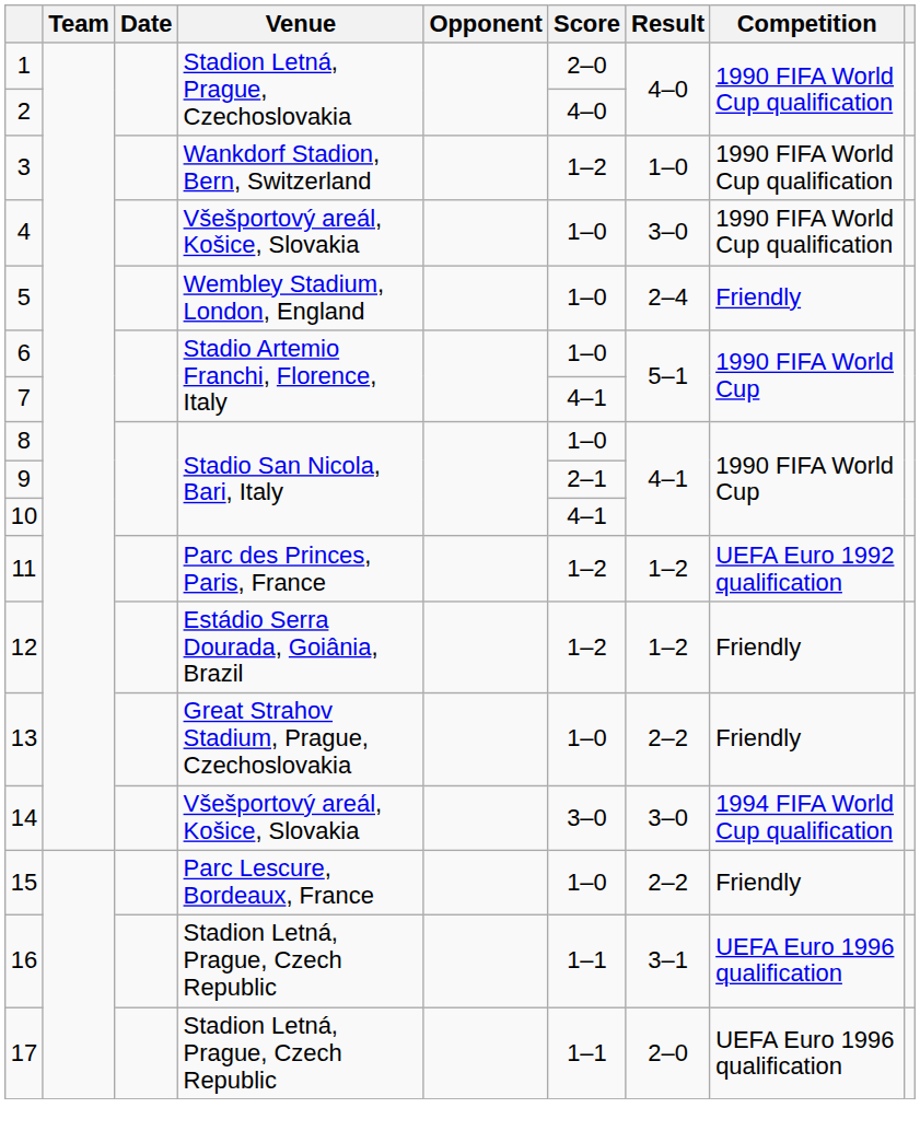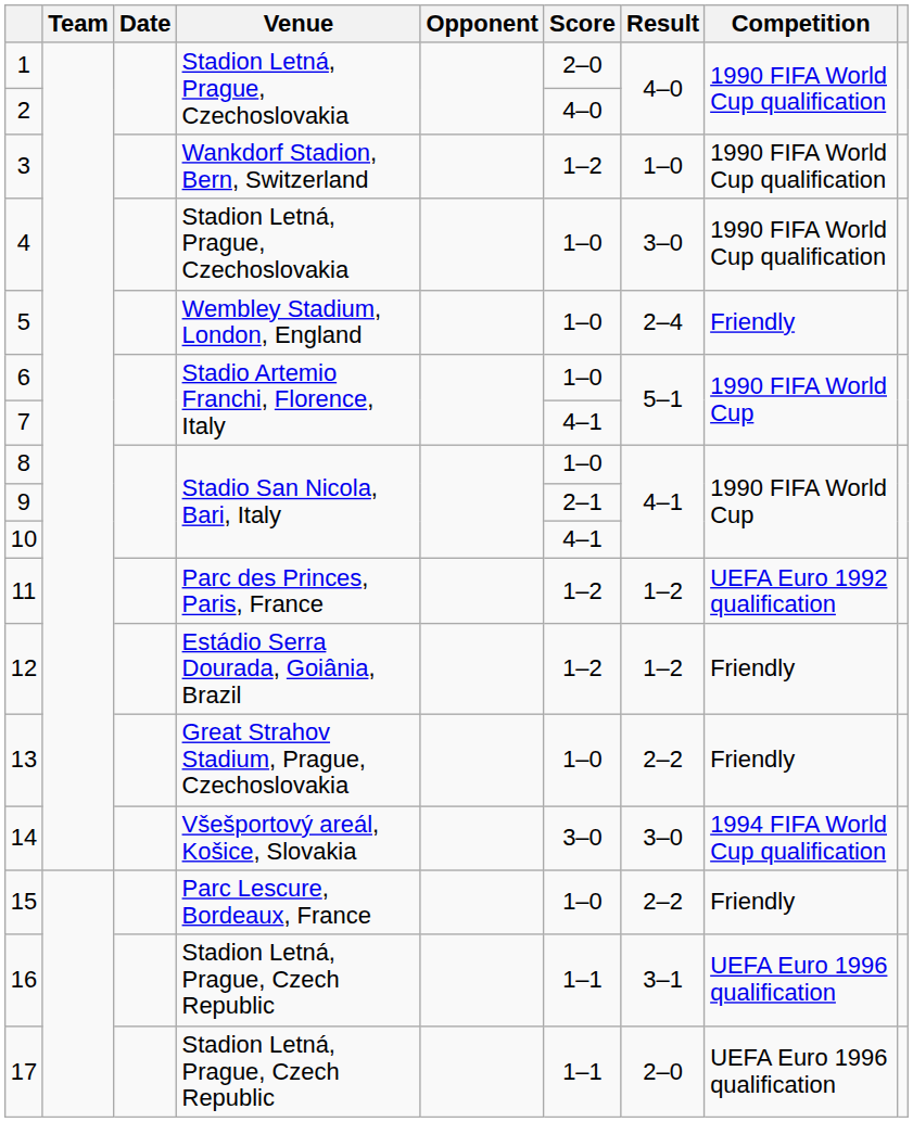4 | Venue: Všešportový areál, Košice, Slovakia -> Stadion Letná, Prague, Czechoslovakia
